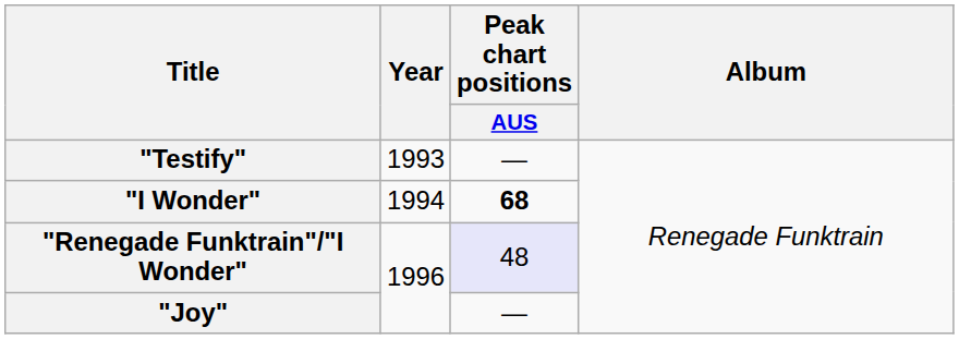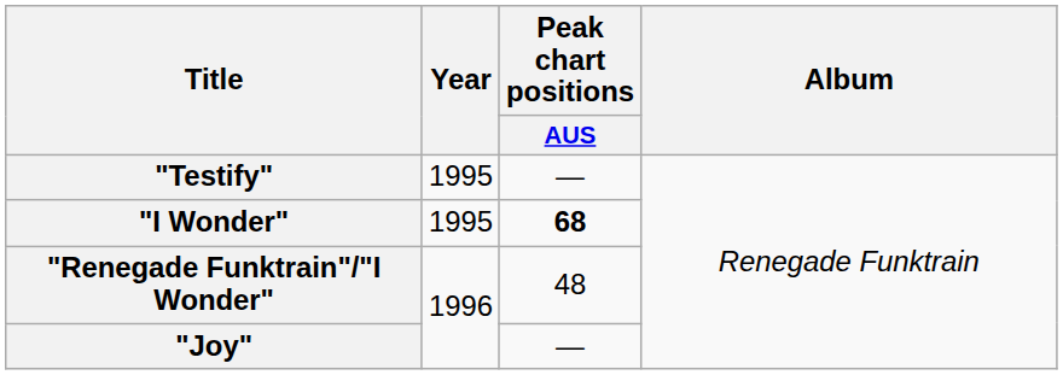"Testify" | Year: 1993 -> 1995
"I Wonder" | Year: 1994 -> 1995
"Renegade Funktrain"/"I Wonder" | Peak chart positions / AUS: lavender background -> no background
